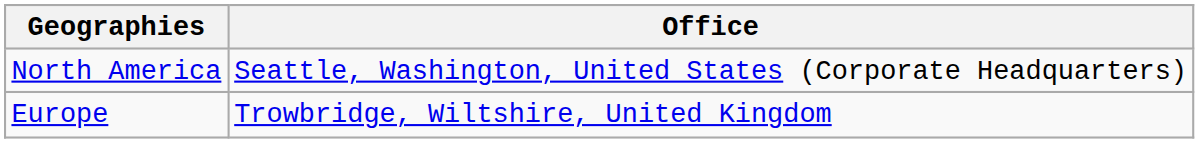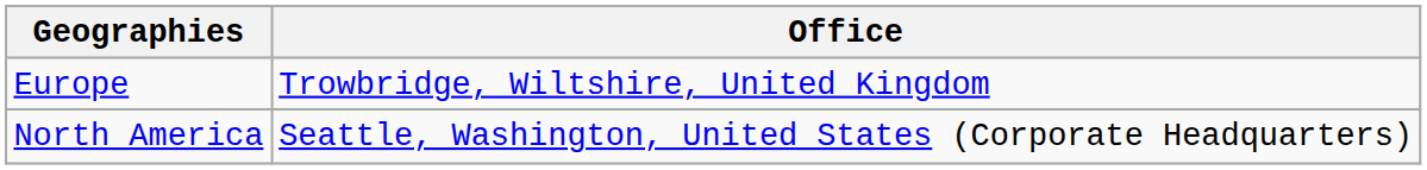rows swapped: North America <-> Europe
